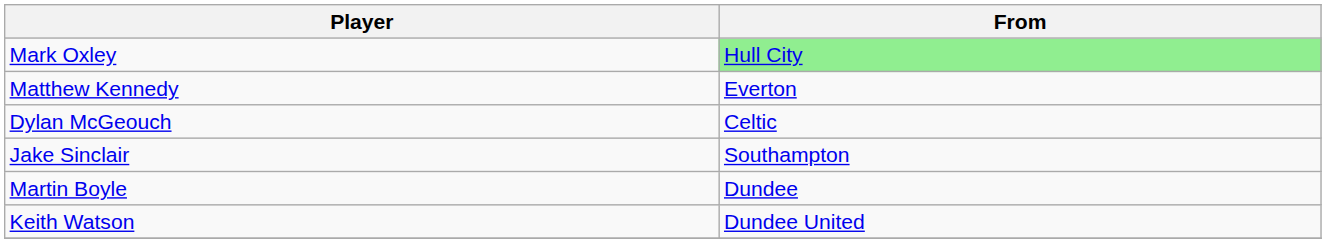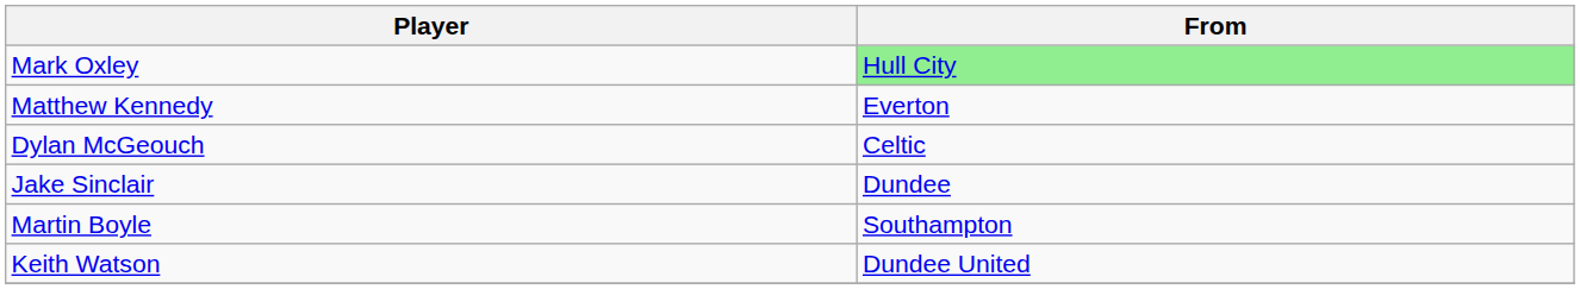Jake Sinclair | From: Southampton -> Dundee
Martin Boyle | From: Dundee -> Southampton
